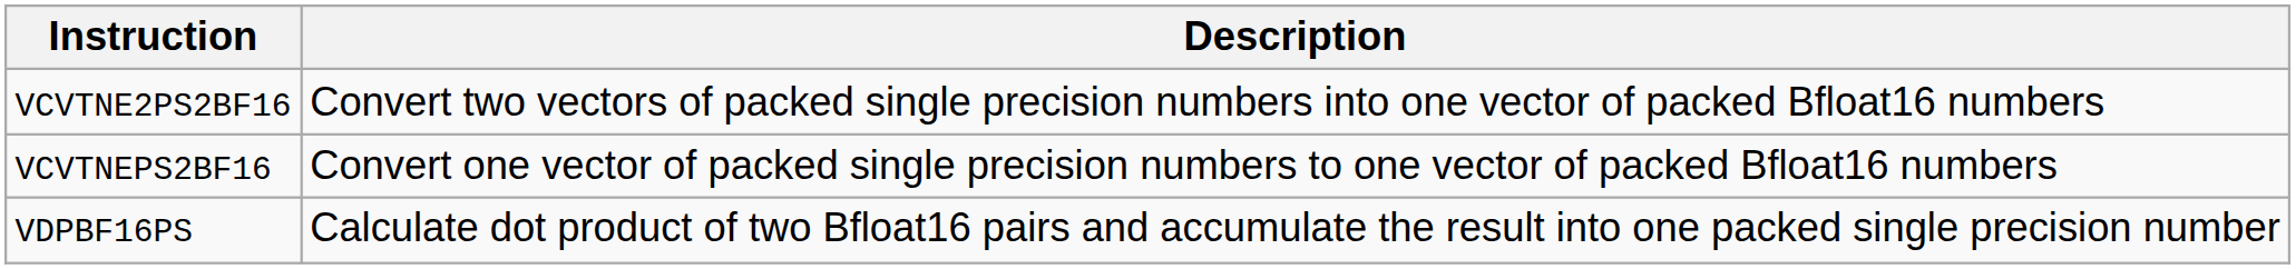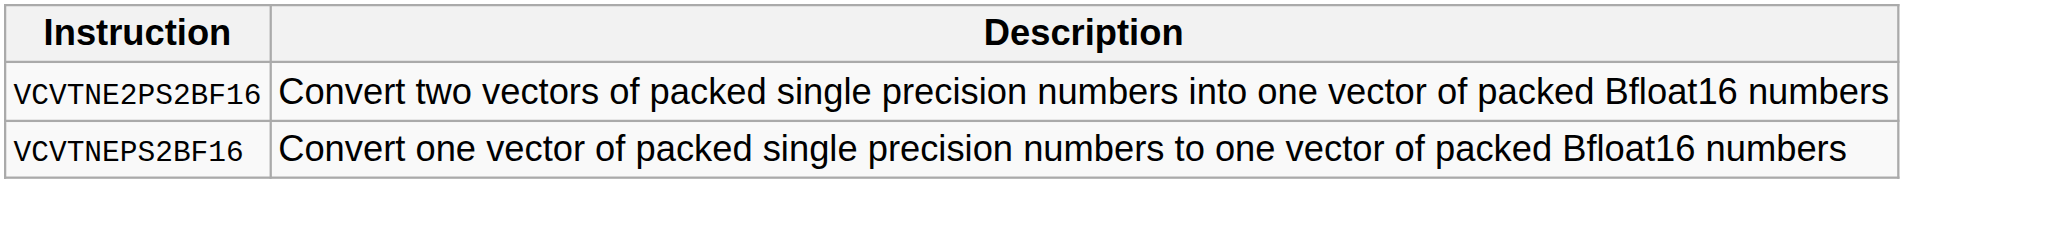- row: VDPBF16PS | Calculate dot product of two Bfloat16 pairs and accumulate the result into one packed single precision number
